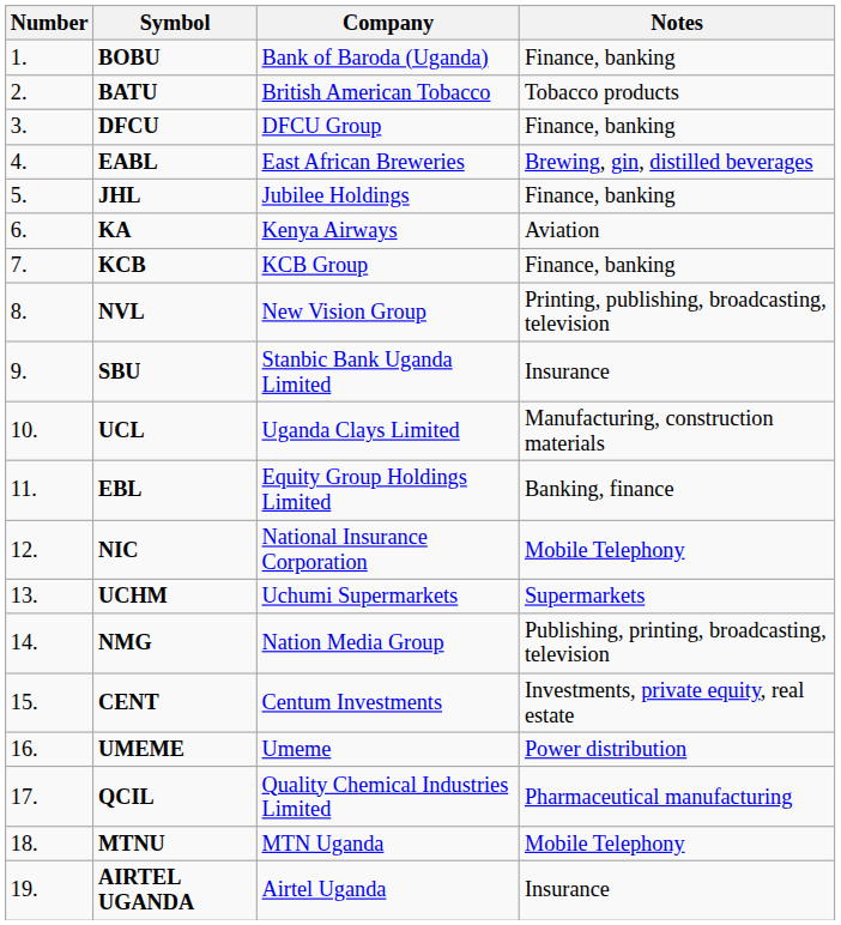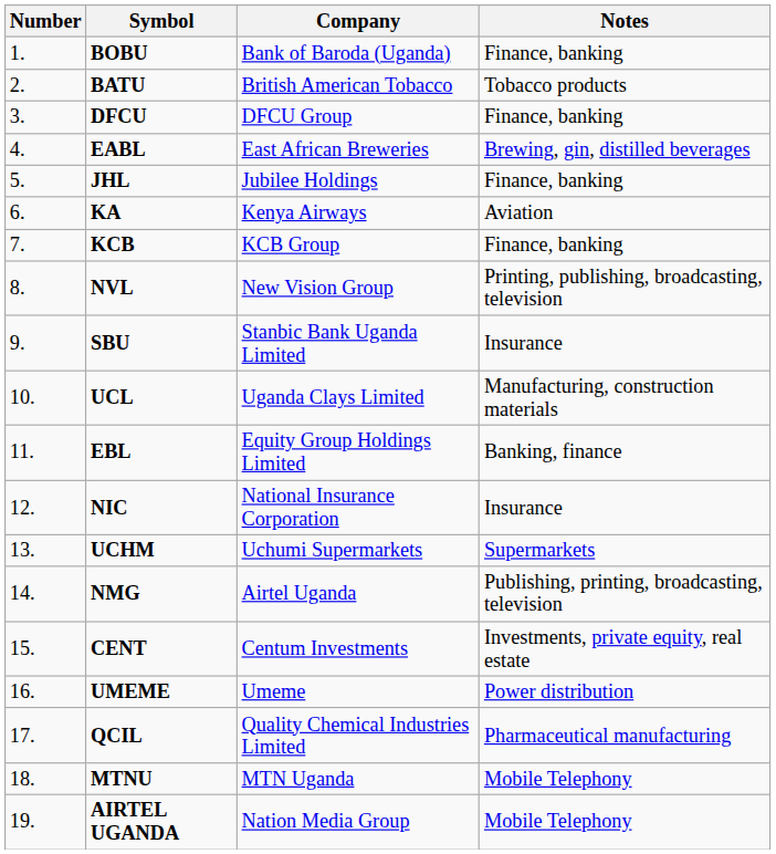NIC | Notes: Mobile Telephony -> Insurance
NMG | Company: Nation Media Group -> Airtel Uganda
AIRTEL UGANDA | Company: Airtel Uganda -> Nation Media Group
AIRTEL UGANDA | Notes: Insurance -> Mobile Telephony
